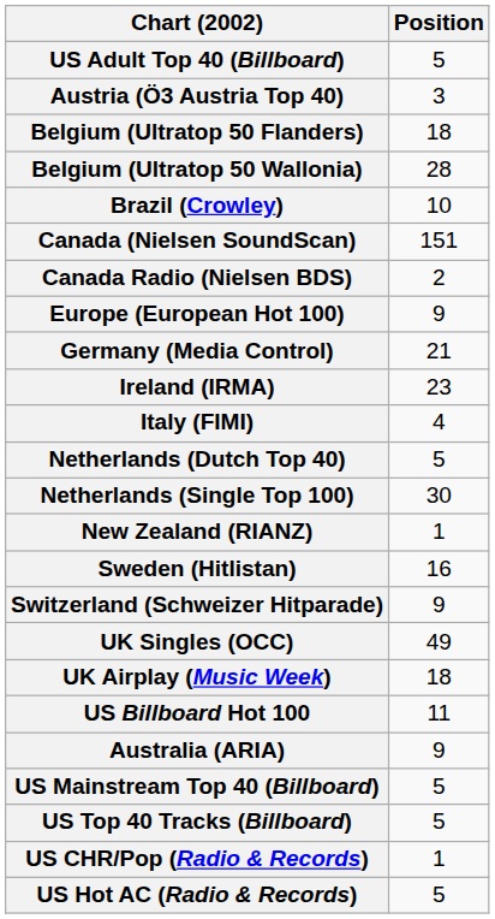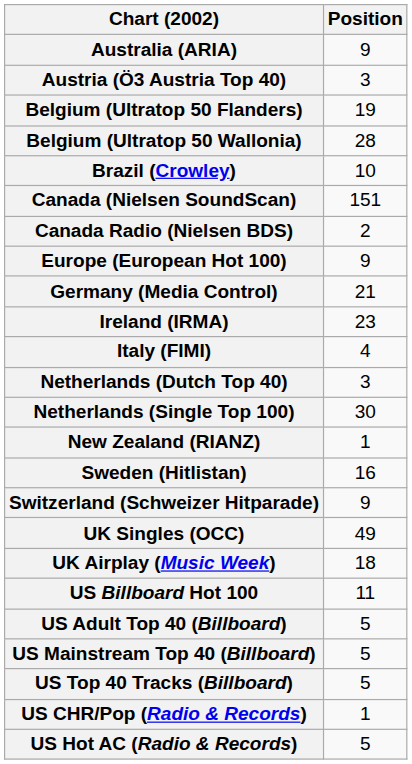rows swapped: Australia (ARIA) <-> US Adult Top 40 (Billboard)
Belgium (Ultratop 50 Flanders) | Position: 18 -> 19
Netherlands (Dutch Top 40) | Position: 5 -> 3
